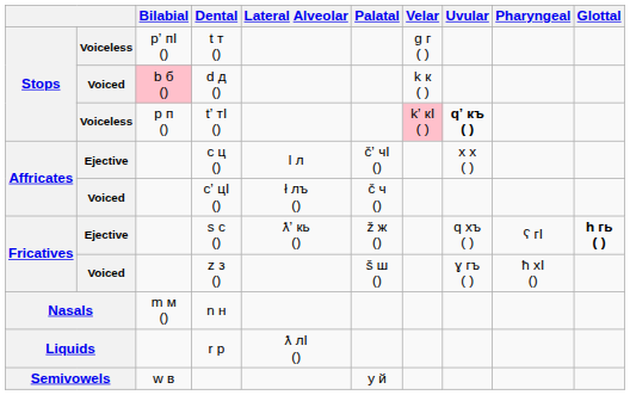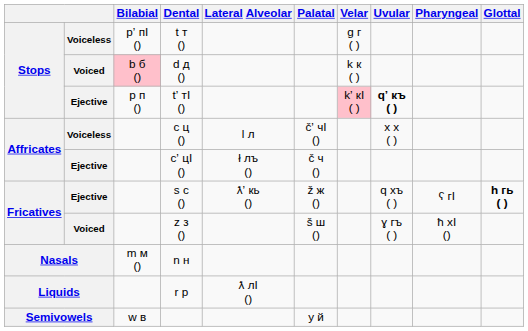tʼ тӀ () | column 2: Voiceless -> Ejective
c ц () | column 2: Ejective -> Voiceless
cʼ цӀ () | column 2: Voiced -> Ejective
